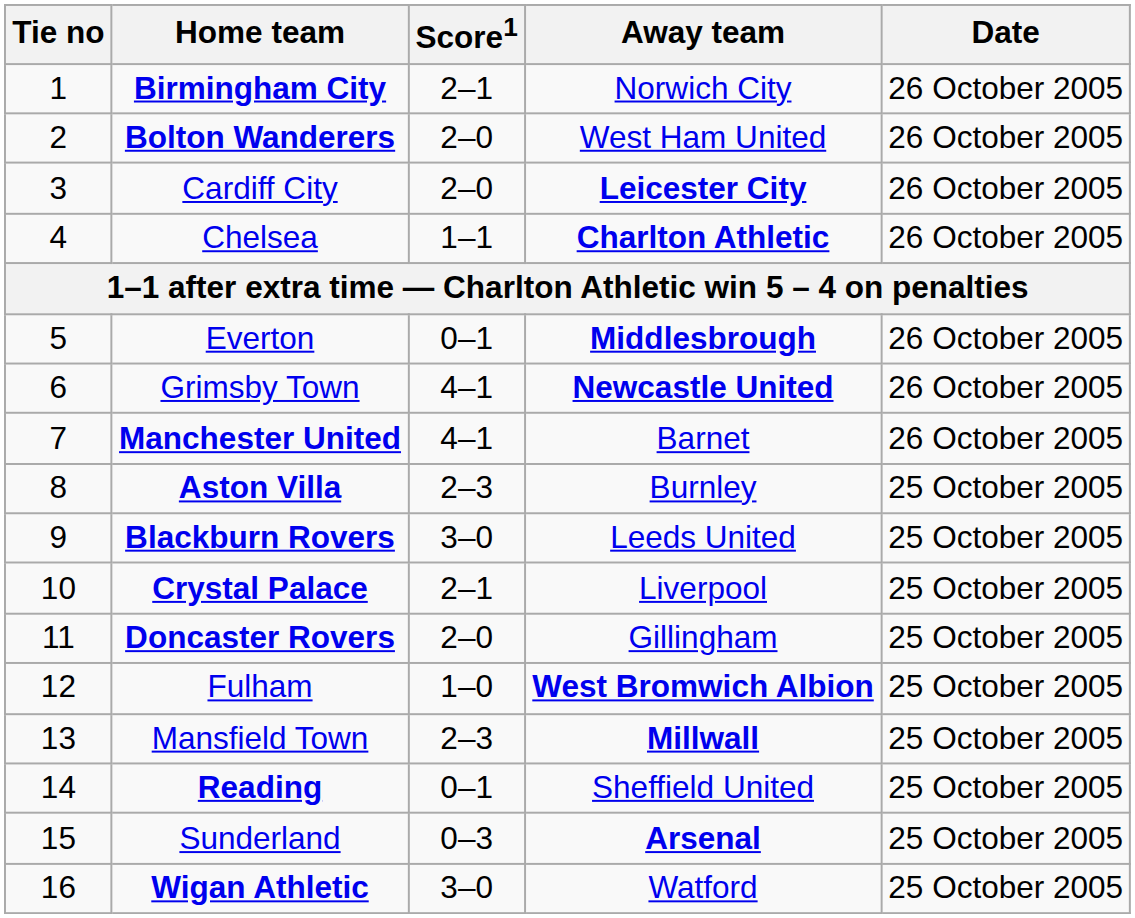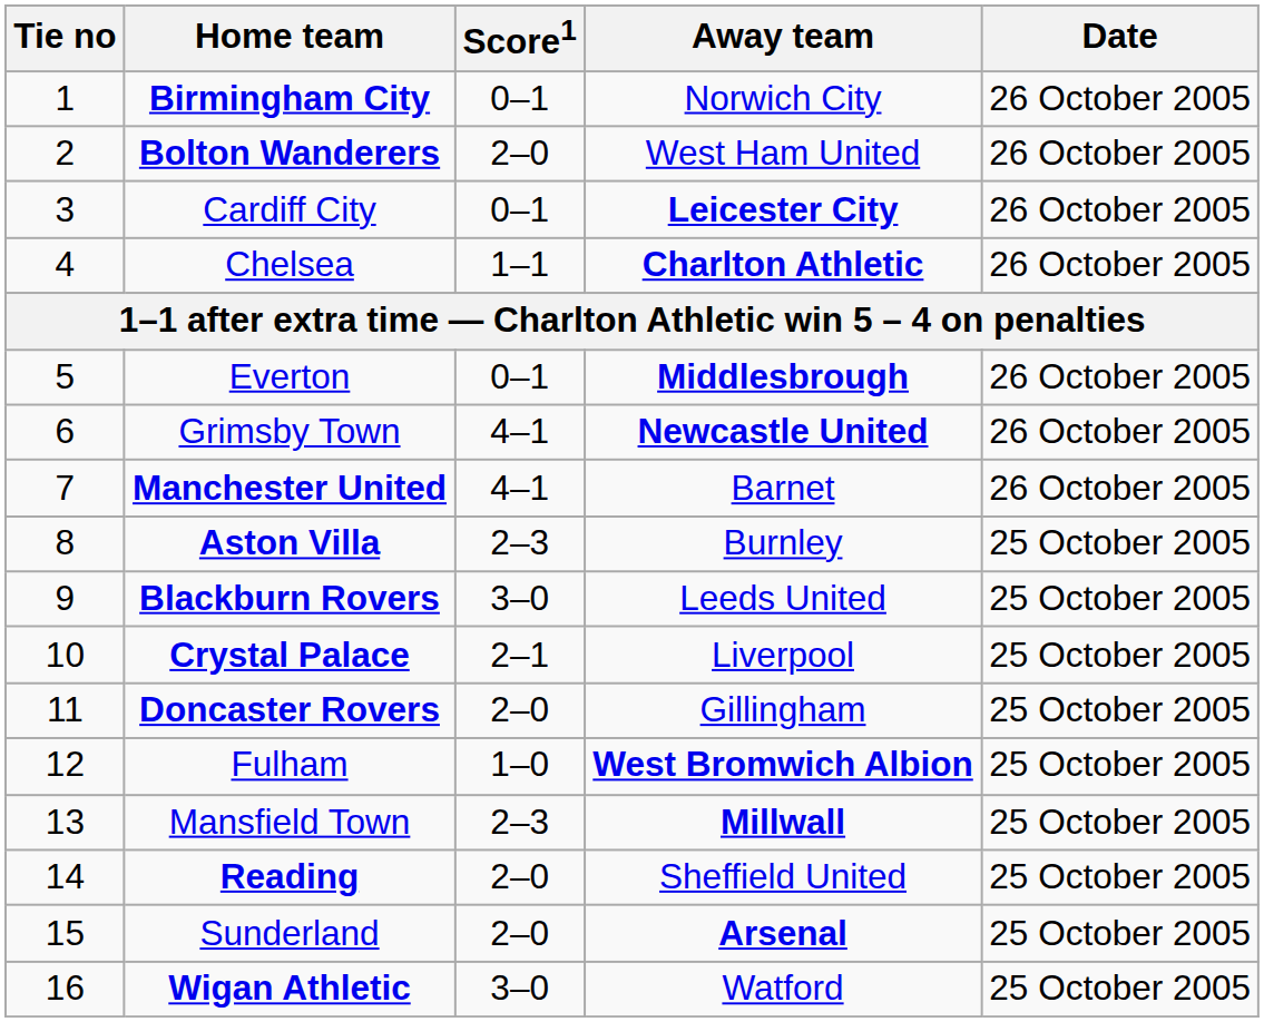Birmingham City | Score1: 2–1 -> 0–1
Cardiff City | Score1: 2–0 -> 0–1
Reading | Score1: 0–1 -> 2–0
Sunderland | Score1: 0–3 -> 2–0
